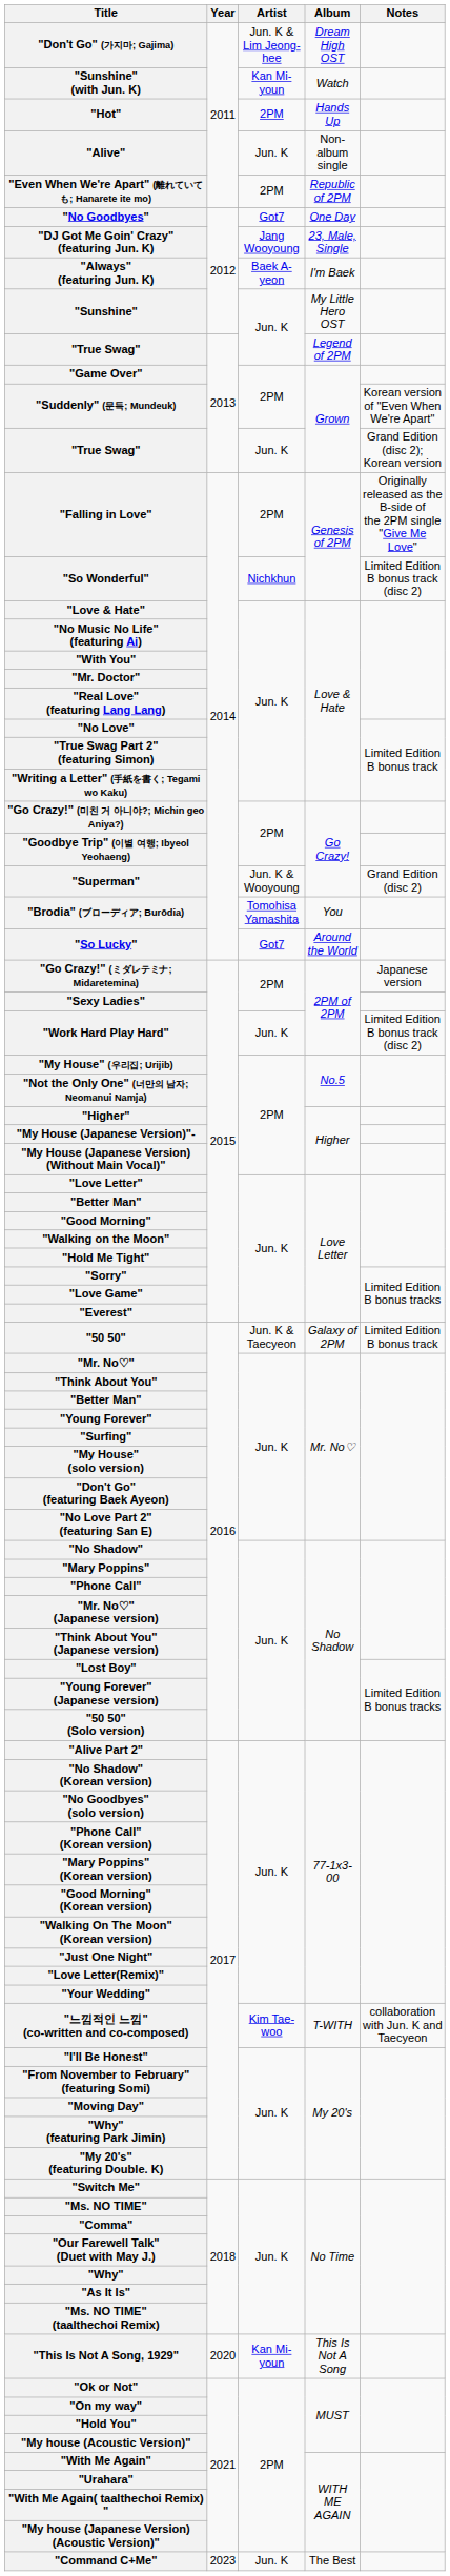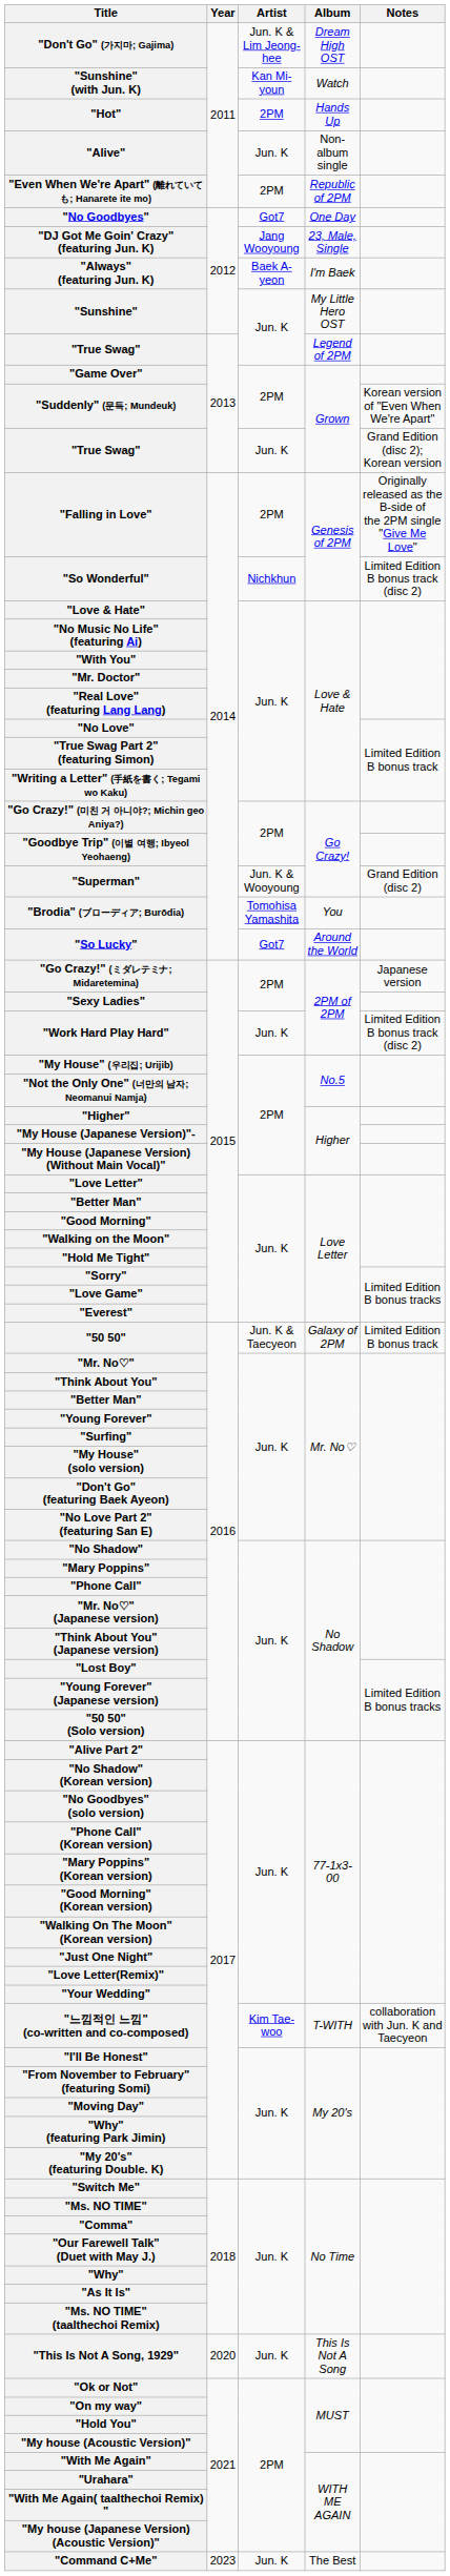"This Is Not A Song, 1929" | Artist: Kan Mi-youn -> Jun. K
